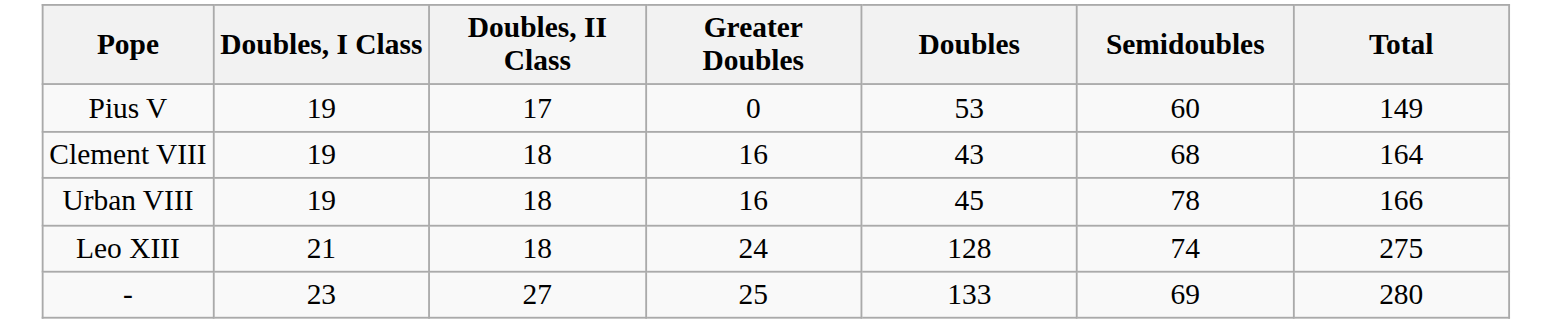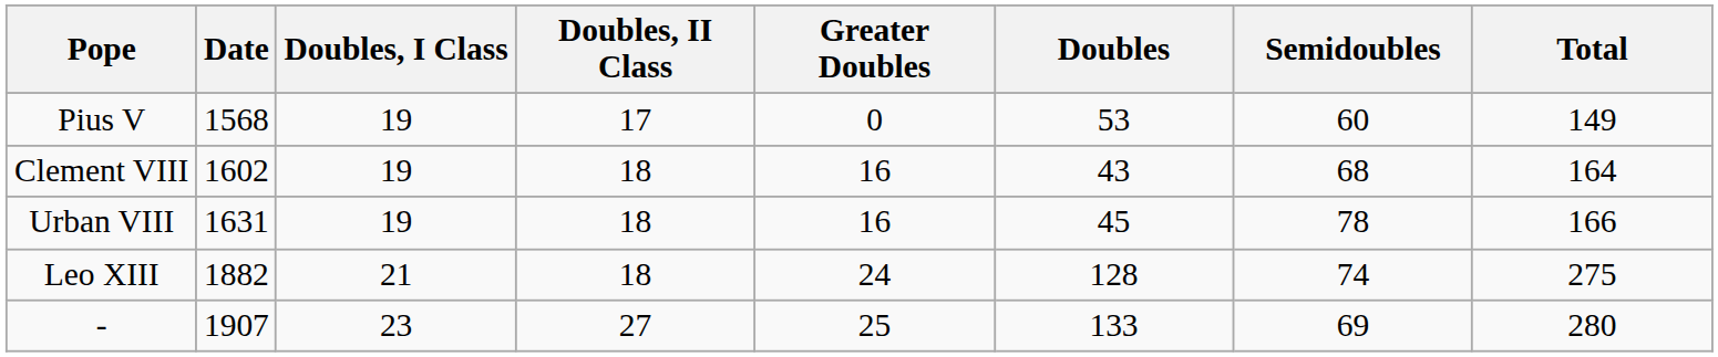+ column: Date | 1568 | 1602 | 1631 | 1882 | 1907
